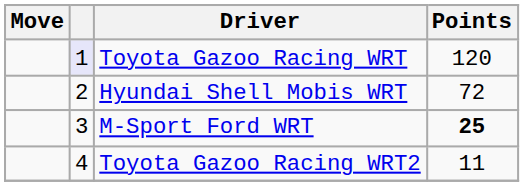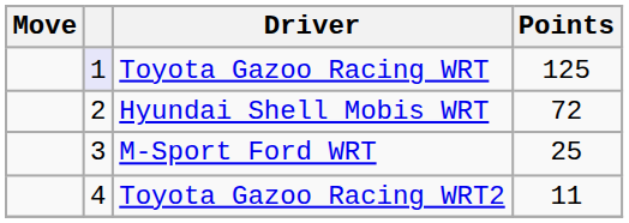Toyota Gazoo Racing WRT | Points: 120 -> 125
M-Sport Ford WRT | Points: bold -> normal
